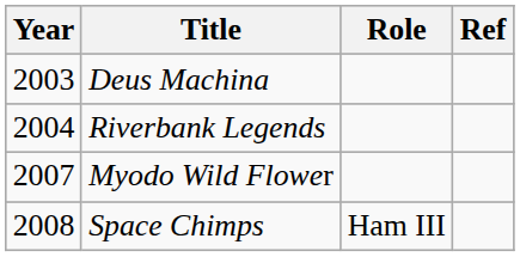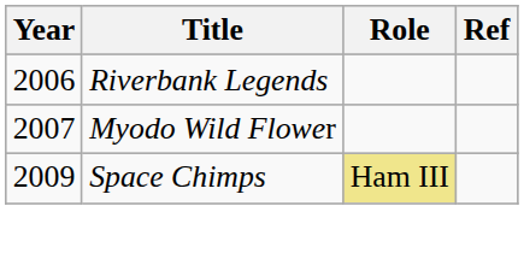- row: 2003 | Deus Machina
Riverbank Legends | Year: 2004 -> 2006
Space Chimps | Year: 2008 -> 2009
Space Chimps | Role: no background -> khaki background
